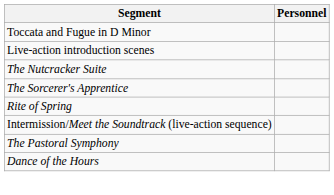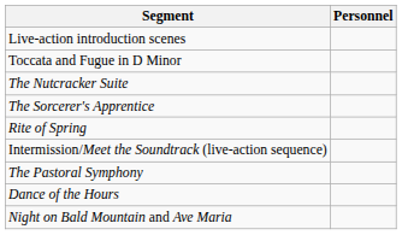rows swapped: Live-action introduction scenes <-> Toccata and Fugue in D Minor
+ row: Night on Bald Mountain and Ave Maria
